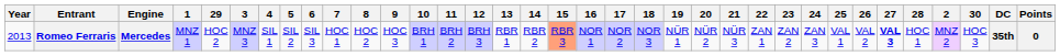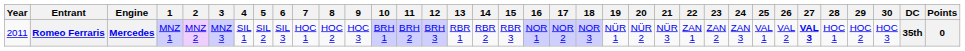columns swapped: 2 <-> 29
Romeo Ferraris | Year: 2013 -> 2011
Romeo Ferraris | 15: lightsalmon background -> no background
